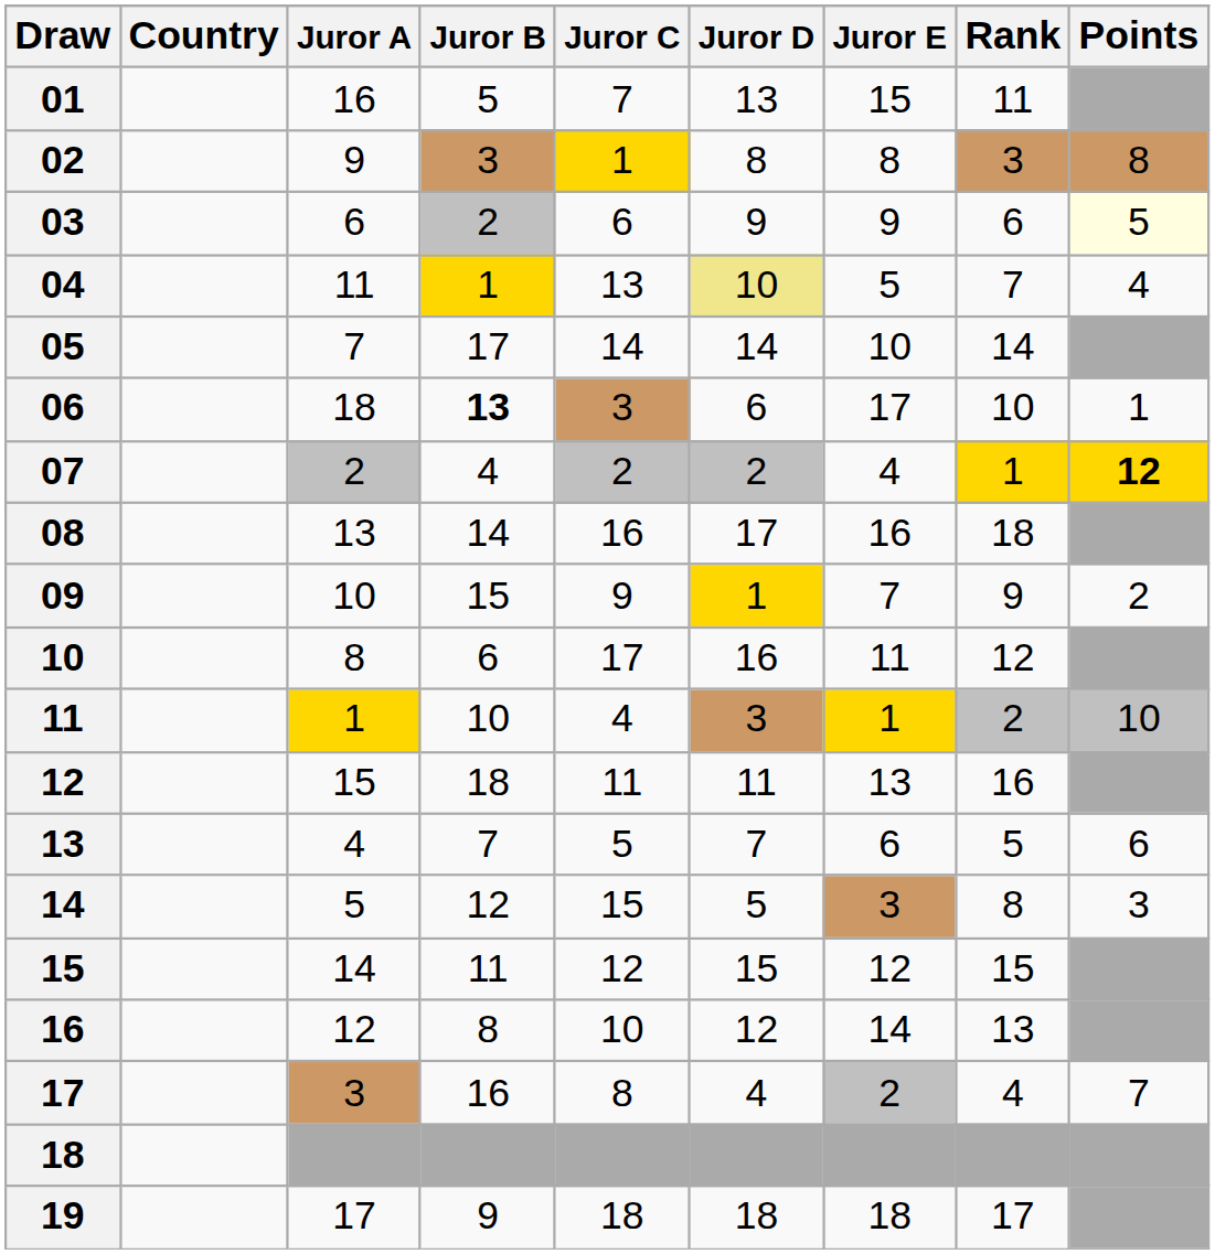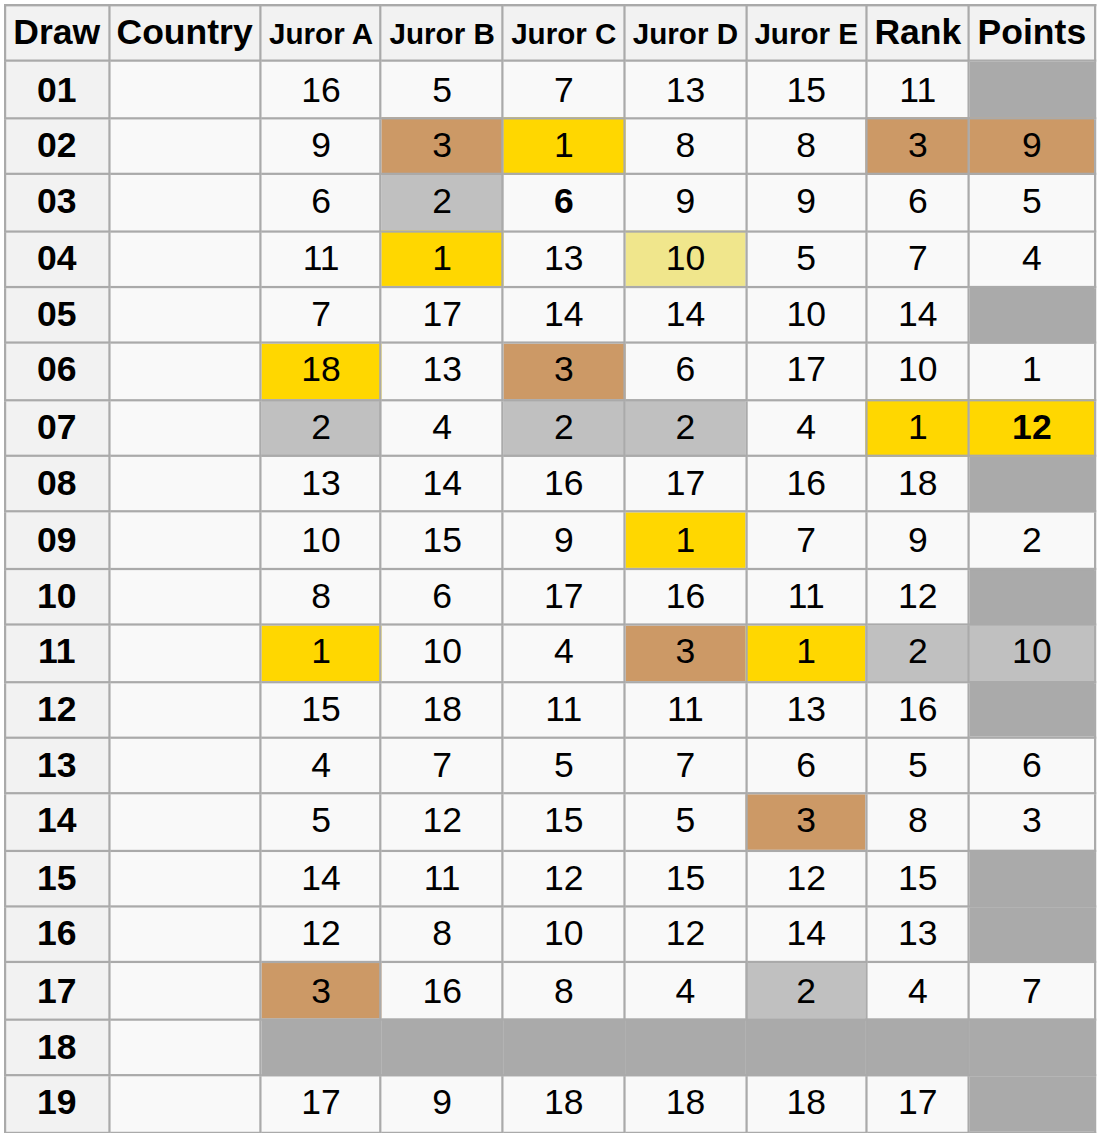02 | Points: 8 -> 9
03 | Juror C: normal -> bold
03 | Points: lightyellow background -> no background
06 | Juror A: no background -> gold background
06 | Juror B: bold -> normal
